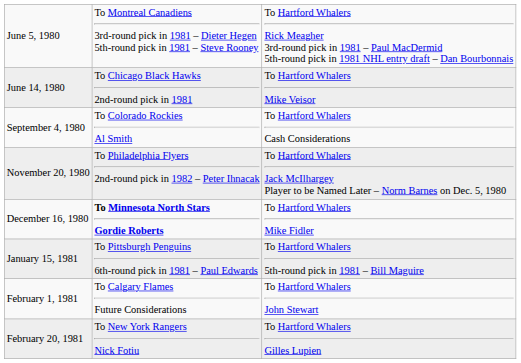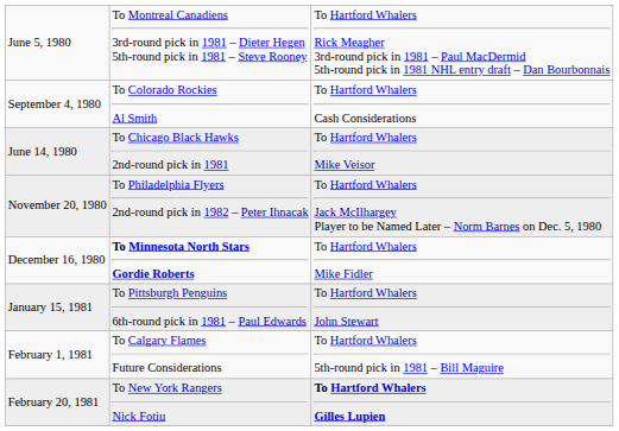rows swapped: June 14, 1980 <-> September 4, 1980
January 15, 1981 | column 3: To Hartford Whalers 5th-round pick in 1981 – Bill Maguire -> To Hartford Whalers John Stewart
February 1, 1981 | column 3: To Hartford Whalers John Stewart -> To Hartford Whalers 5th-round pick in 1981 – Bill Maguire
February 20, 1981 | column 3: normal -> bold
